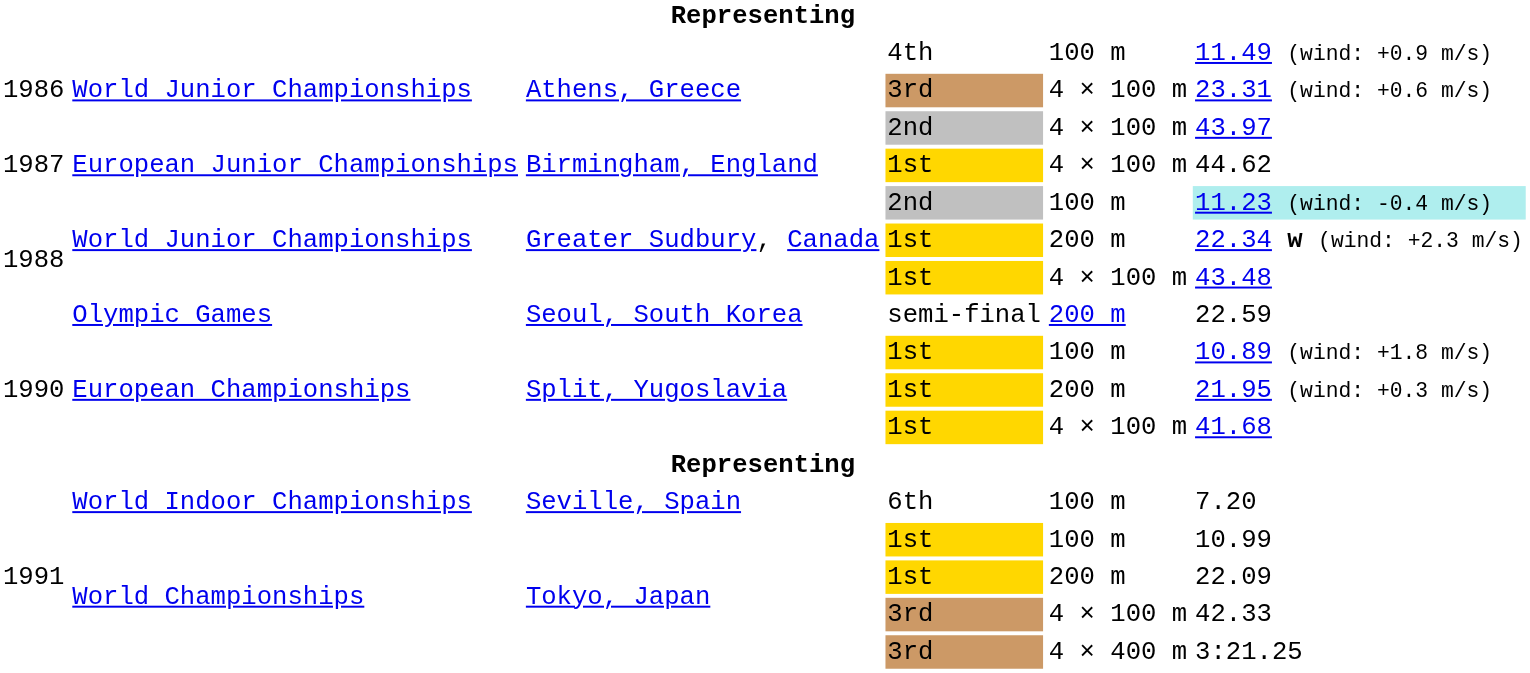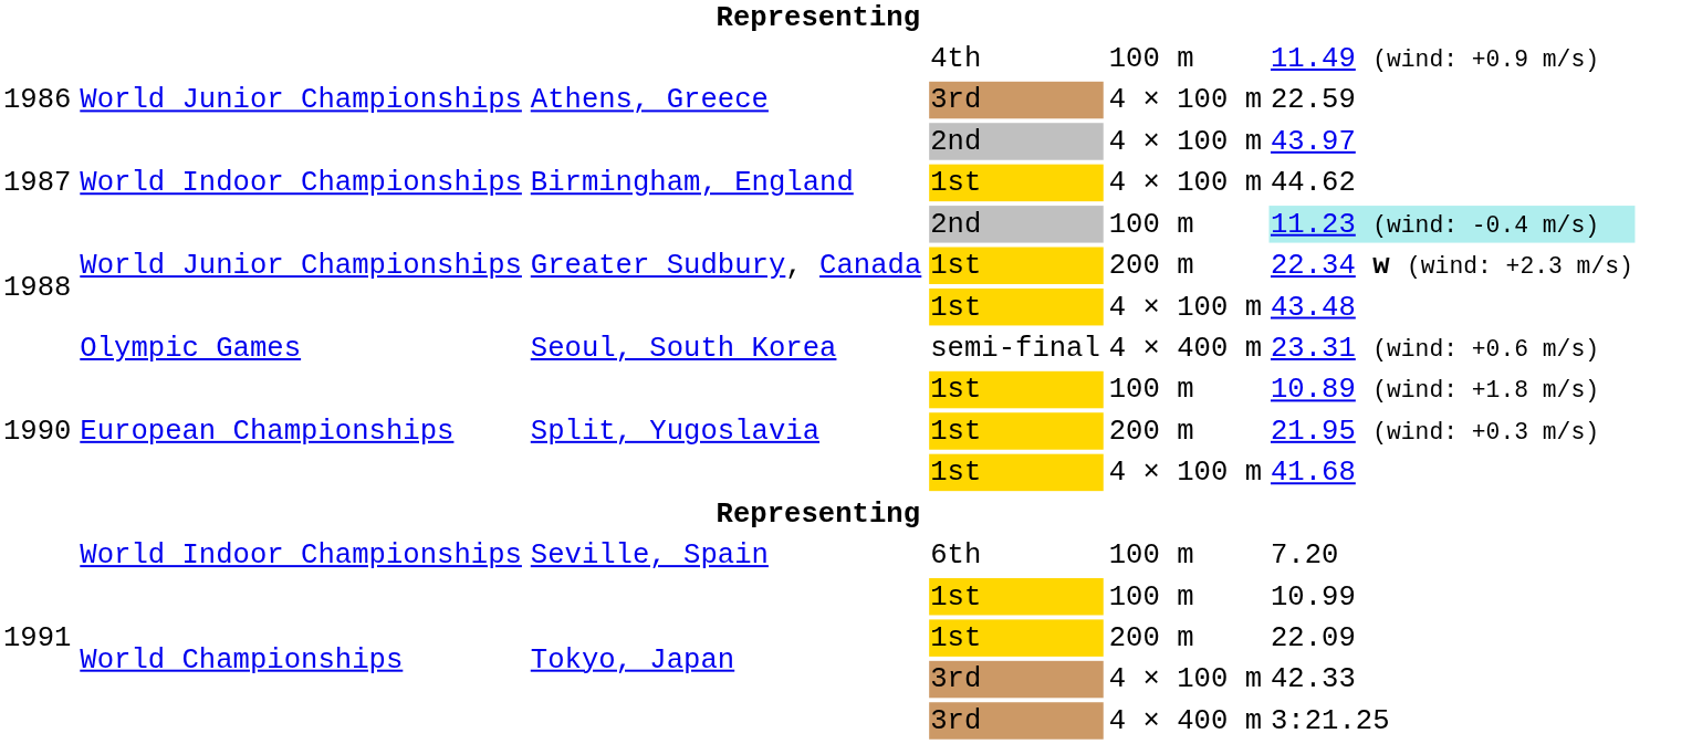Athens, Greece / 3rd | column 6: 23.31 (wind: +0.6 m/s) -> 22.59
Birmingham, England | column 2: European Junior Championships -> World Indoor Championships
Seoul, South Korea | column 5: 200 m -> 4 × 400 m
Seoul, South Korea | column 6: 22.59 -> 23.31 (wind: +0.6 m/s)
